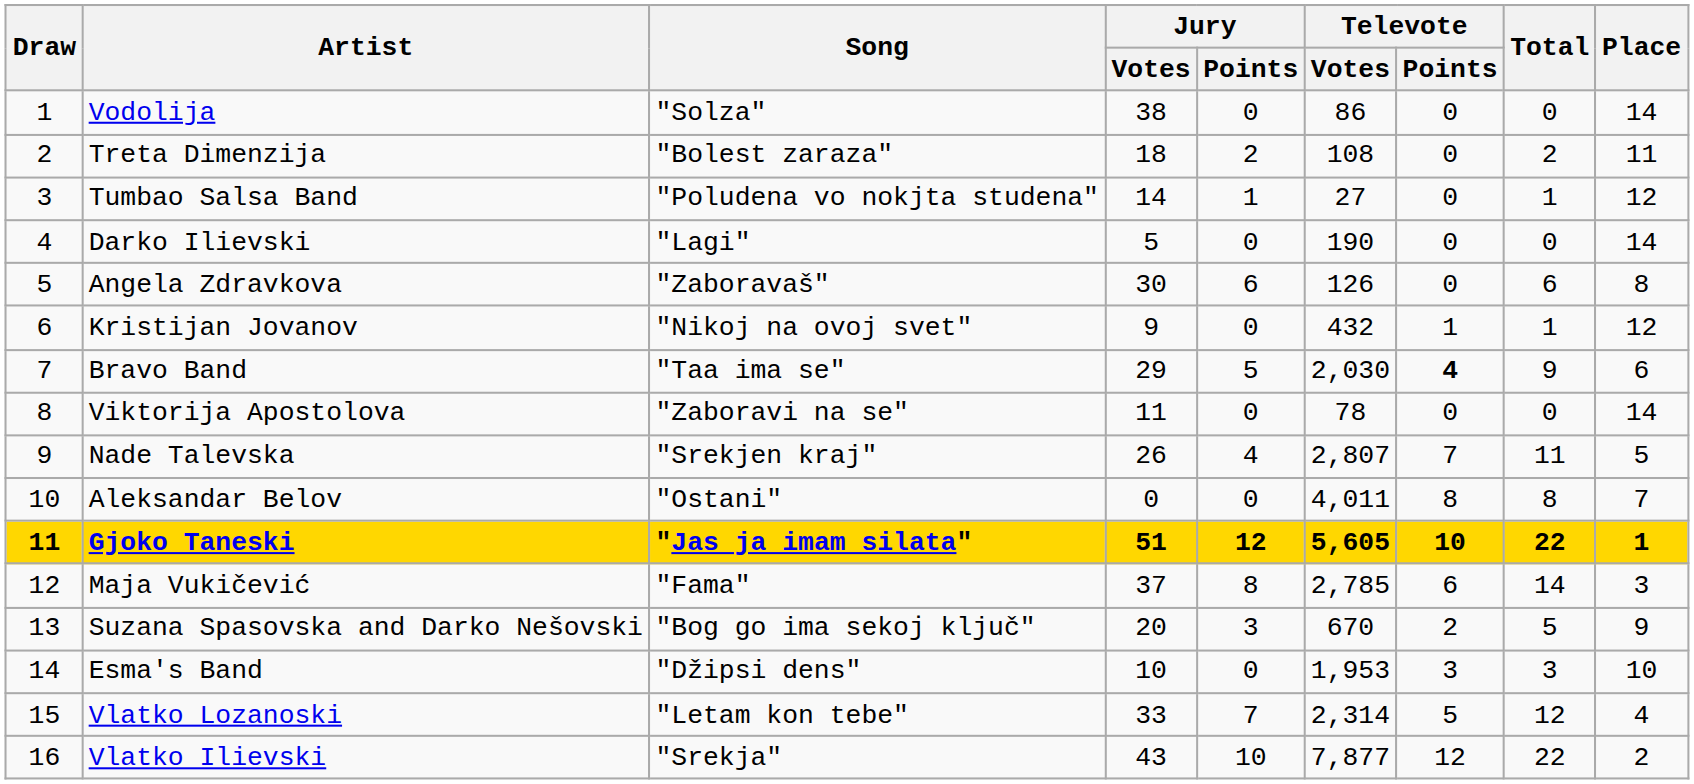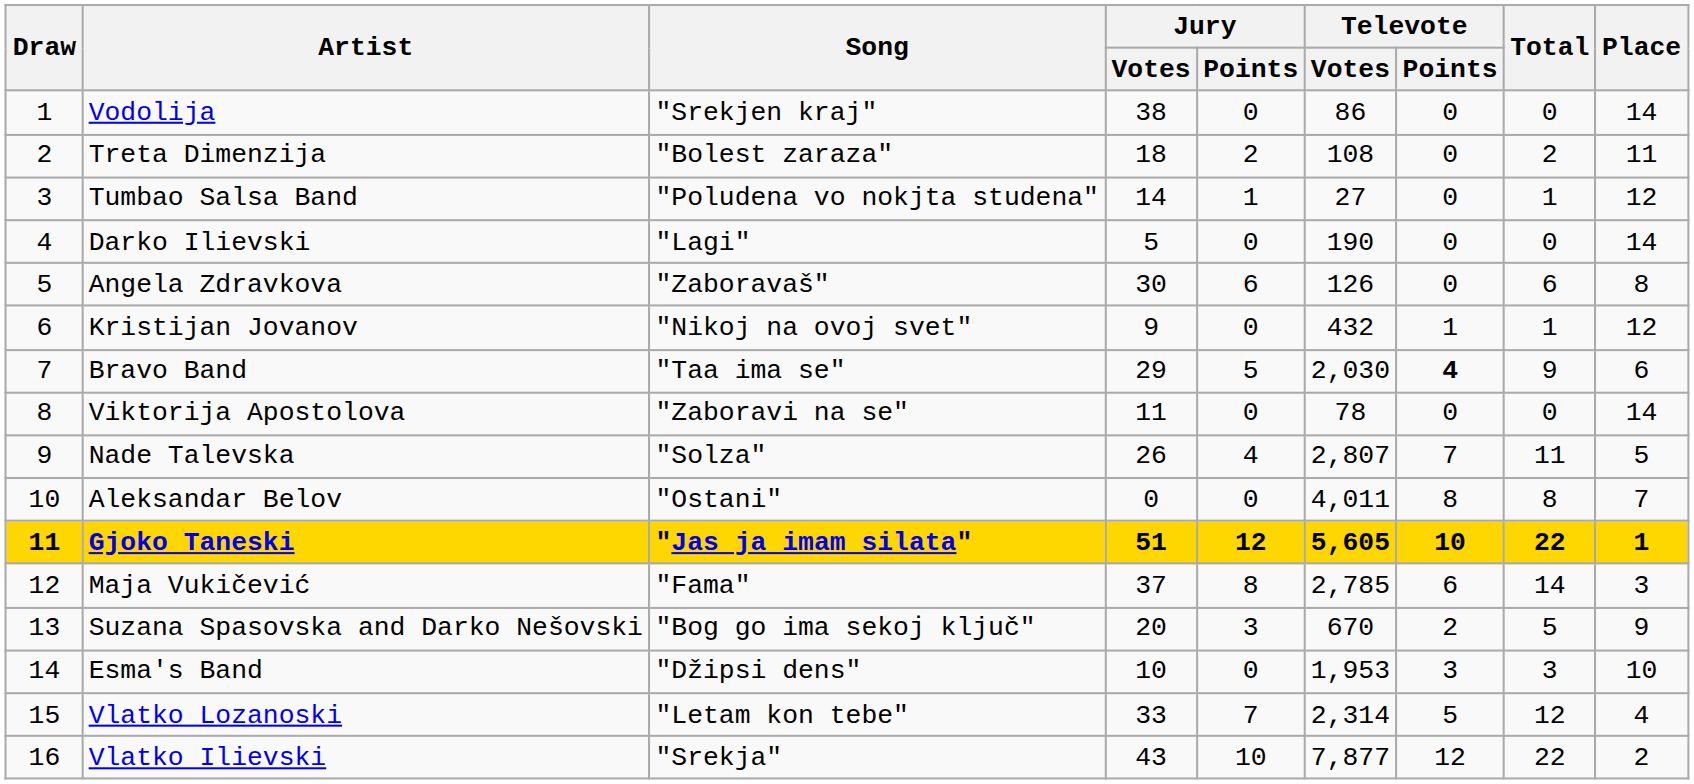Vodolija | Song: "Solza" -> "Srekjen kraj"
Nade Talevska | Song: "Srekjen kraj" -> "Solza"
